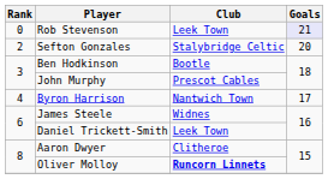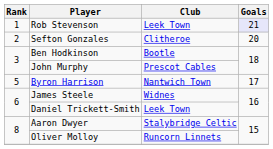Rob Stevenson | Rank: 0 -> 1
Sefton Gonzales | Club: Stalybridge Celtic -> Clitheroe
Byron Harrison | Rank: 4 -> 5
Aaron Dwyer | Club: Clitheroe -> Stalybridge Celtic
Oliver Molloy | Club: bold -> normal
